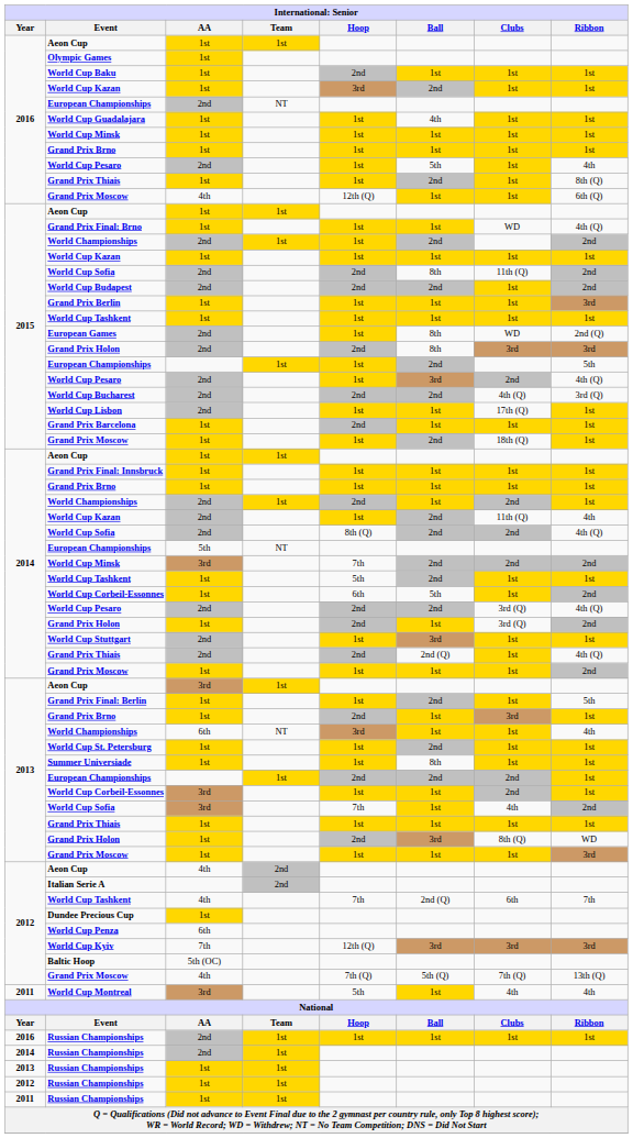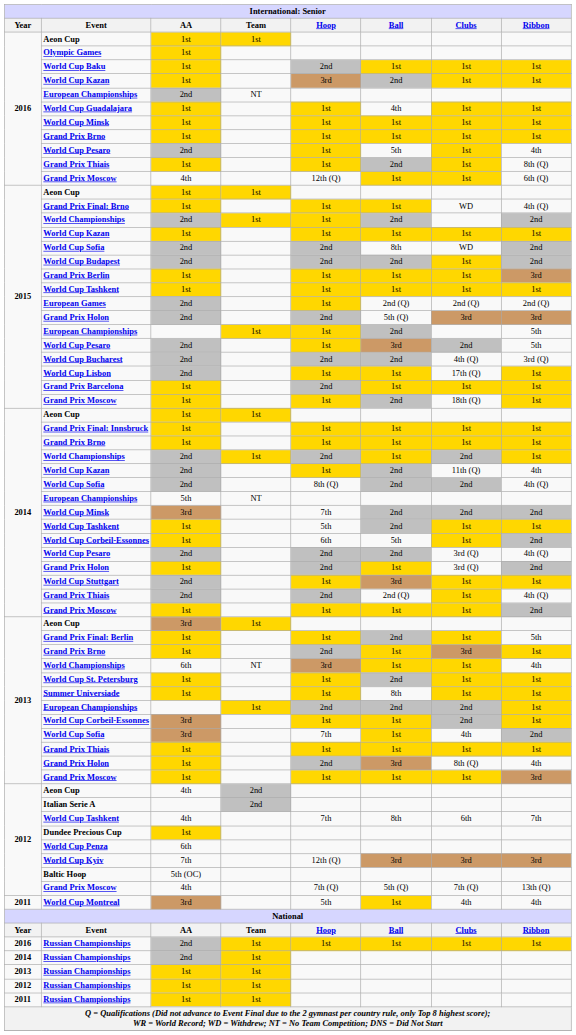2015 / World Cup Sofia | Clubs: 11th (Q) -> WD
European Games | Ball: 8th -> 2nd (Q)
European Games | Clubs: WD -> 2nd (Q)
2015 / Grand Prix Holon | Ball: 8th -> 5th (Q)
2015 / World Cup Pesaro | Ribbon: 4th (Q) -> 5th
2013 / Grand Prix Holon | Ribbon: WD -> 4th
2012 / World Cup Tashkent | Ball: 2nd (Q) -> 8th
